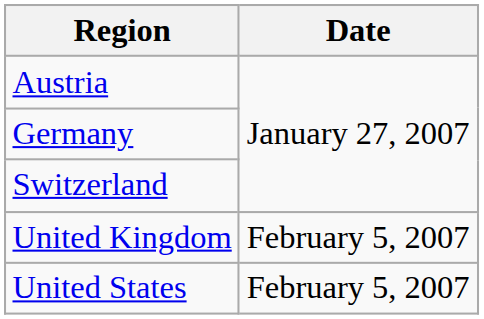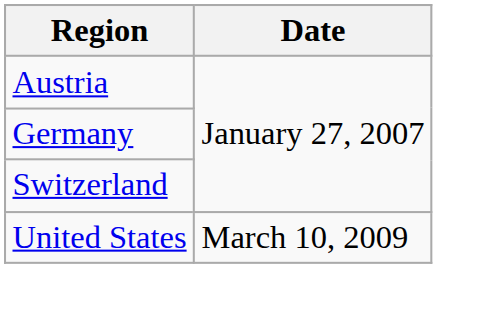- row: United Kingdom | February 5, 2007
United States | Date: February 5, 2007 -> March 10, 2009
